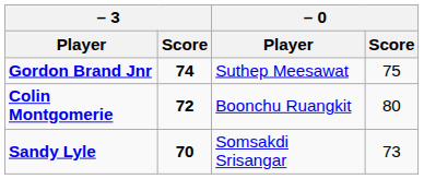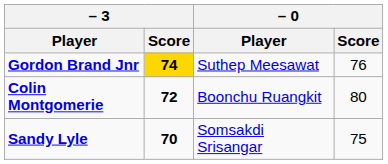Gordon Brand Jnr | – 3 / Score: no background -> gold background
Gordon Brand Jnr | – 0 / Score: 75 -> 76
Sandy Lyle | – 0 / Score: 73 -> 75
